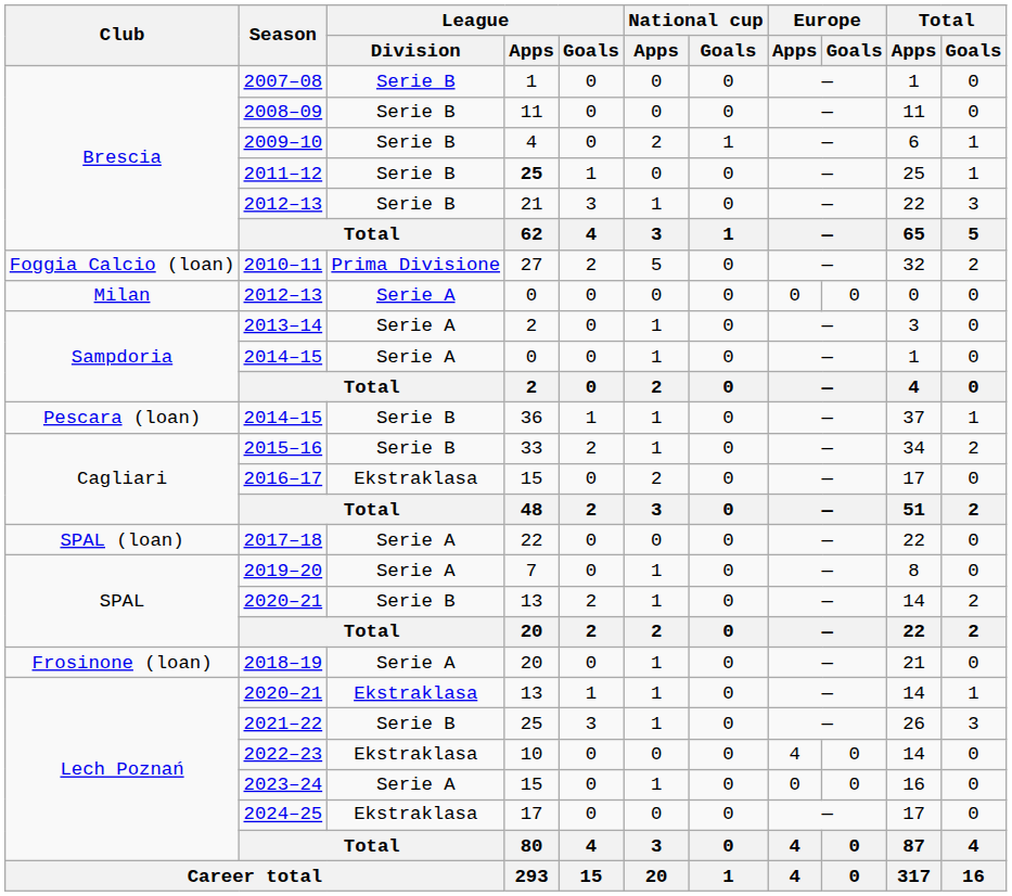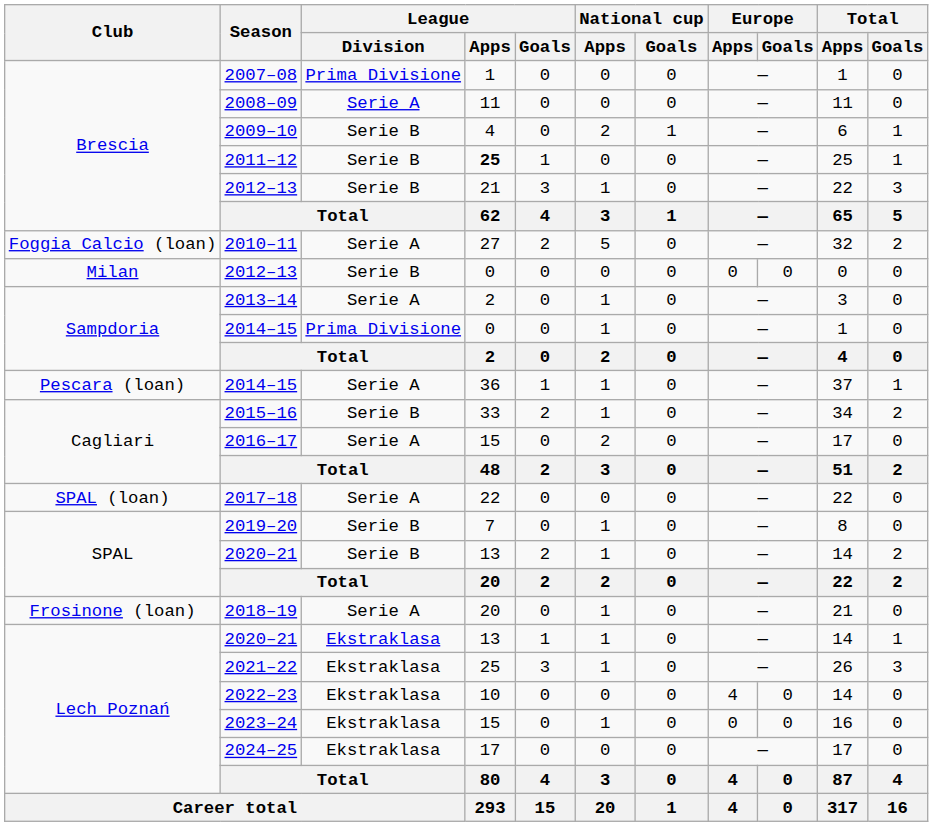2007–08 | League / Division: Serie B -> Prima Divisione
2008–09 | League / Division: Serie B -> Serie A
2010–11 | League / Division: Prima Divisione -> Serie A
Milan / 2012–13 | League / Division: Serie A -> Serie B
Sampdoria / 2014–15 | League / Division: Serie A -> Prima Divisione
Pescara (loan) / 2014–15 | League / Division: Serie B -> Serie A
2016–17 | League / Division: Ekstraklasa -> Serie A
2019–20 | League / Division: Serie A -> Serie B
2021–22 | League / Division: Serie B -> Ekstraklasa
2023–24 | League / Division: Serie A -> Ekstraklasa
